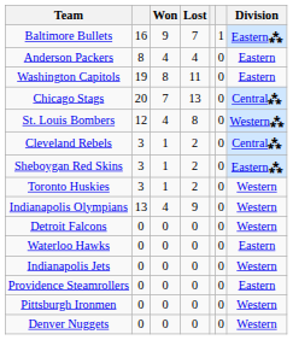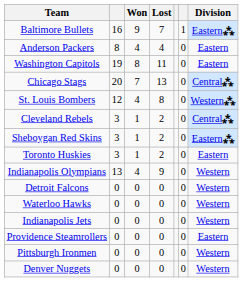Toronto Huskies | Division: Western -> Eastern
Waterloo Hawks | Division: Eastern -> Western
